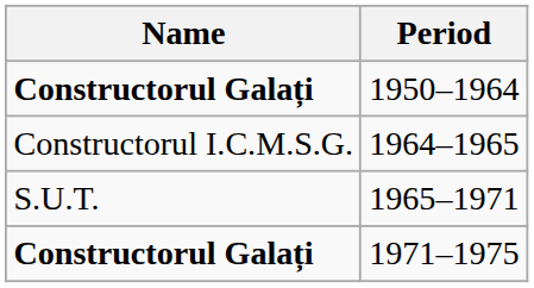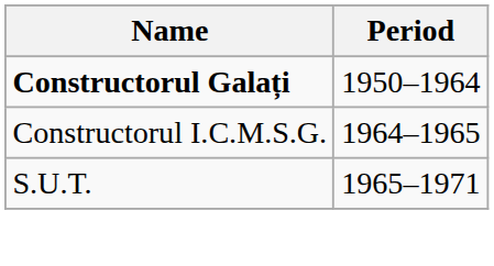- row: Constructorul Galați | 1971–1975
